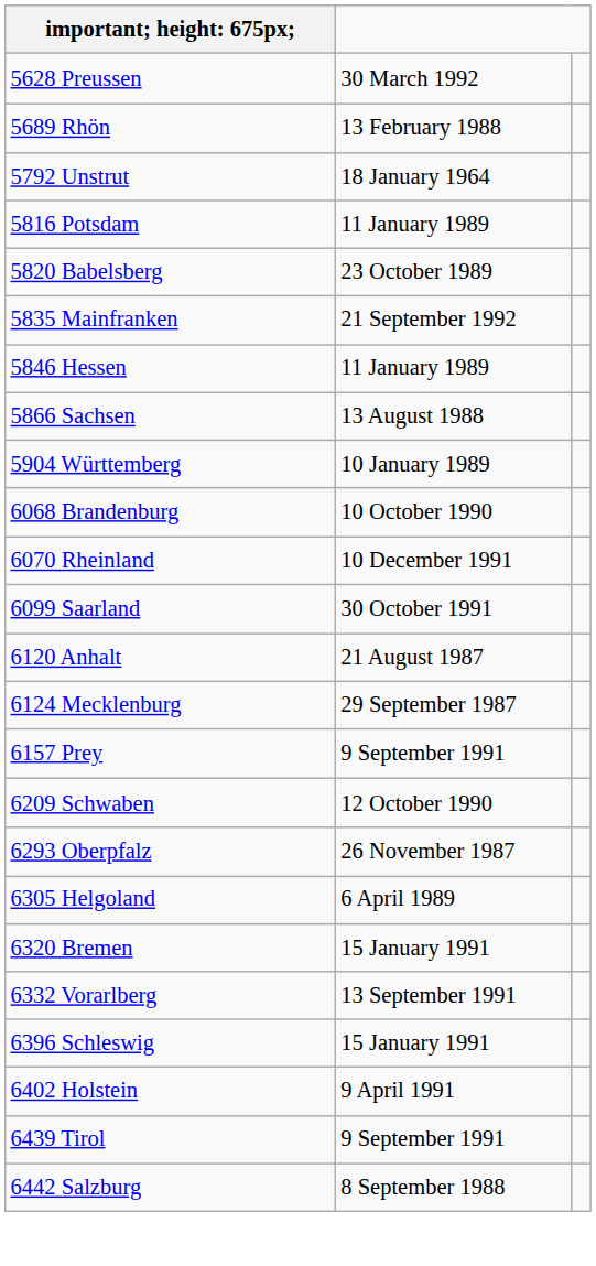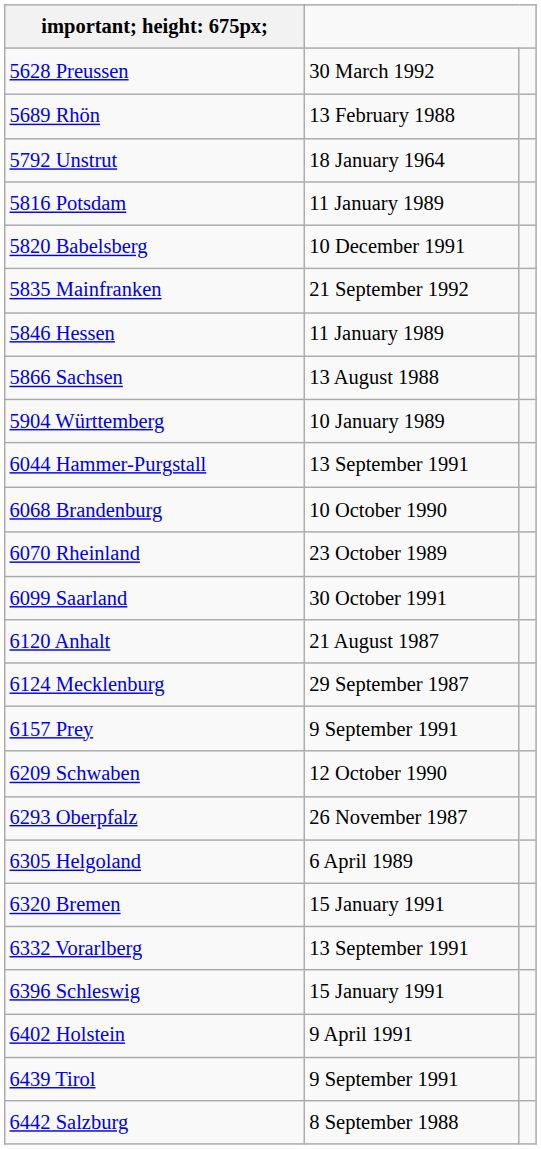5820 Babelsberg | column 2: 23 October 1989 -> 10 December 1991
+ row: 6044 Hammer-Purgstall | 13 September 1991
6070 Rheinland | column 2: 10 December 1991 -> 23 October 1989
